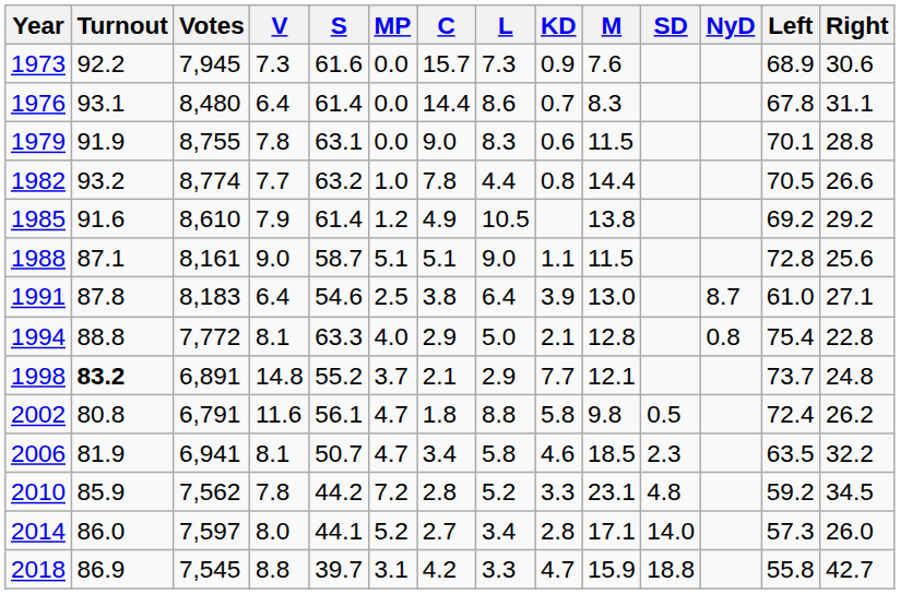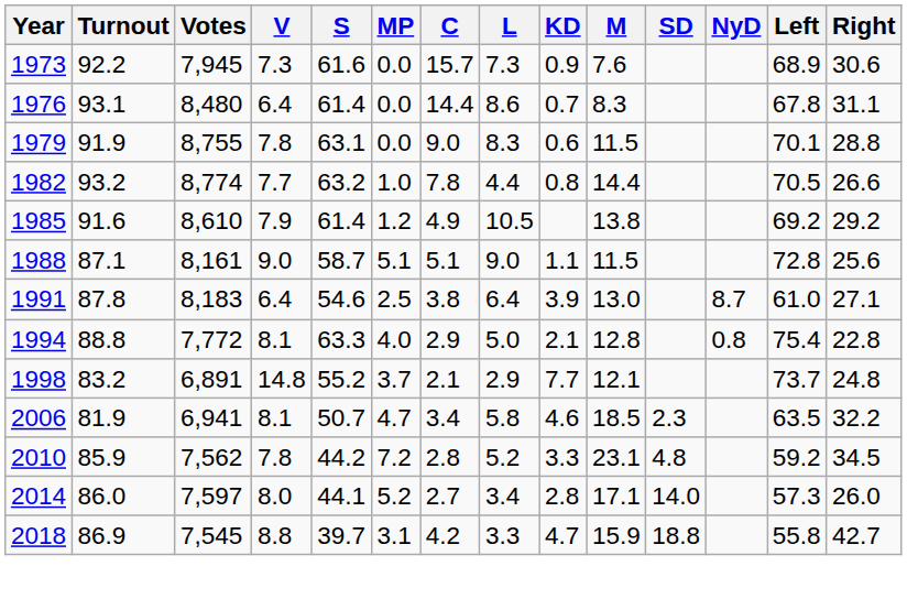1998 | Turnout: bold -> normal
- row: 2002 | 80.8 | 6,791 | 11.6 | 56.1 | 4.7 | 1.8 | 8.8 | 5.8 | 9.8 | 0.5 | 72.4 | 26.2
